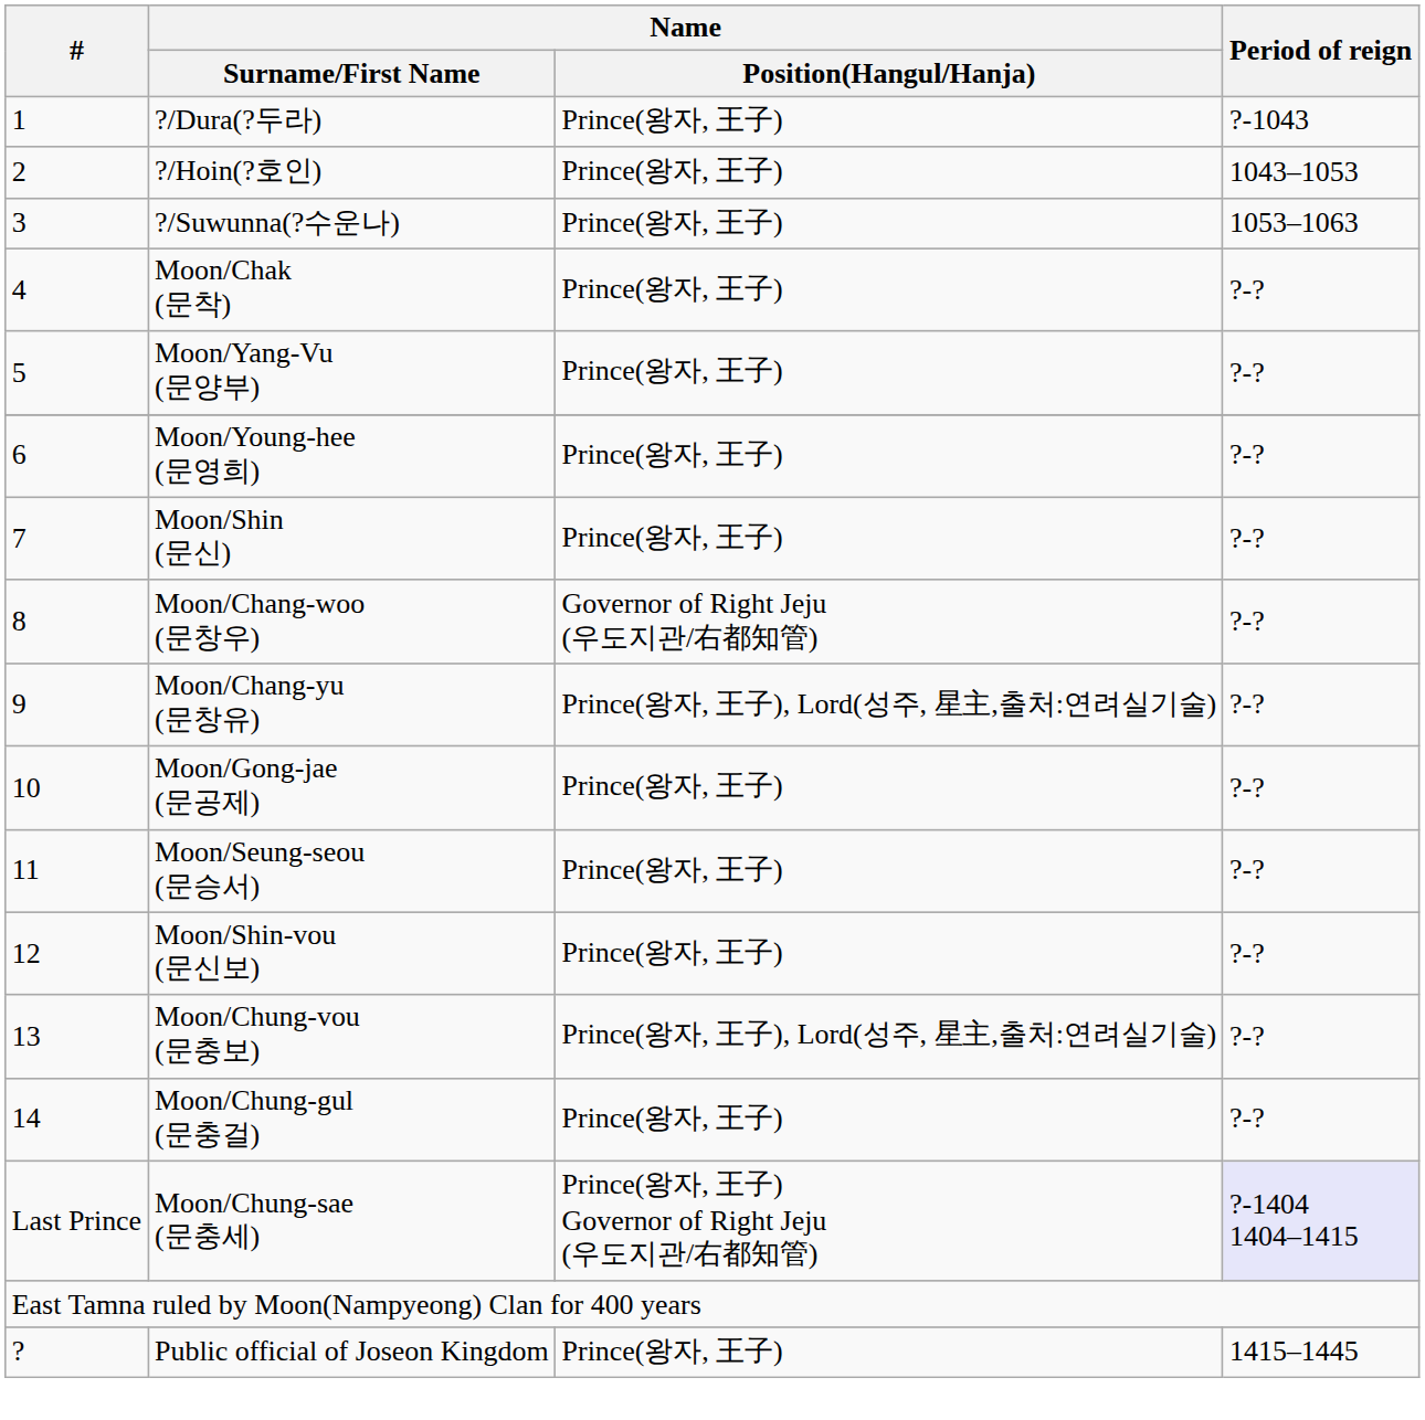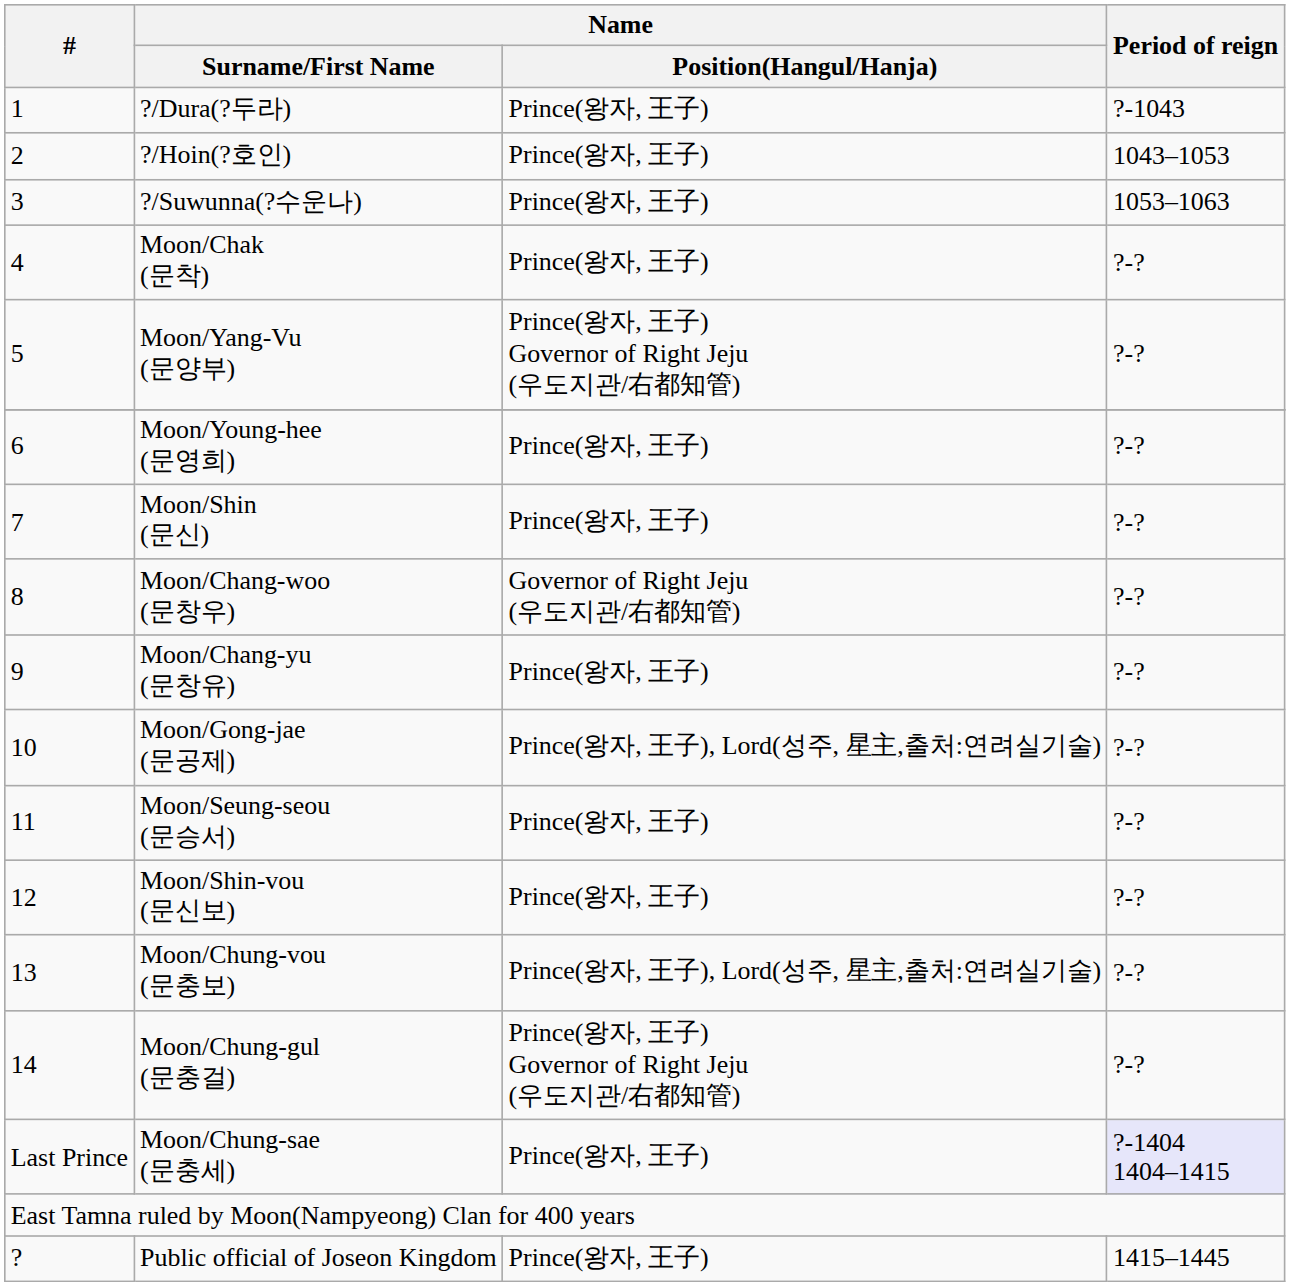Moon/Yang-Vu (문양부) | Name / Position(Hangul/Hanja): Prince(왕자, 王子) -> Prince(왕자, 王子) Governor of Right Jeju (우도지관/右都知管)
Moon/Chang-yu (문창유) | Name / Position(Hangul/Hanja): Prince(왕자, 王子), Lord(성주, 星主,출처:연려실기술) -> Prince(왕자, 王子)
Moon/Gong-jae (문공제) | Name / Position(Hangul/Hanja): Prince(왕자, 王子) -> Prince(왕자, 王子), Lord(성주, 星主,출처:연려실기술)
Moon/Chung-gul (문충걸) | Name / Position(Hangul/Hanja): Prince(왕자, 王子) -> Prince(왕자, 王子) Governor of Right Jeju (우도지관/右都知管)
Moon/Chung-sae (문충세) | Name / Position(Hangul/Hanja): Prince(왕자, 王子) Governor of Right Jeju (우도지관/右都知管) -> Prince(왕자, 王子)
